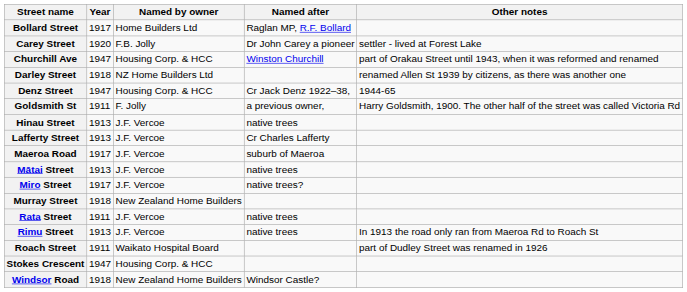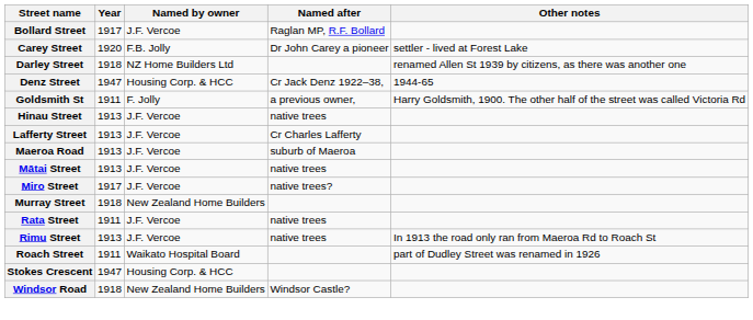Bollard Street | Named by owner: Home Builders Ltd -> J.F. Vercoe
- row: Churchill Ave | 1947 | Housing Corp. & HCC | Winston Churchill | part of Orakau Street until 1943, when it was reformed and renamed
Maeroa Road | Year: 1917 -> 1913
